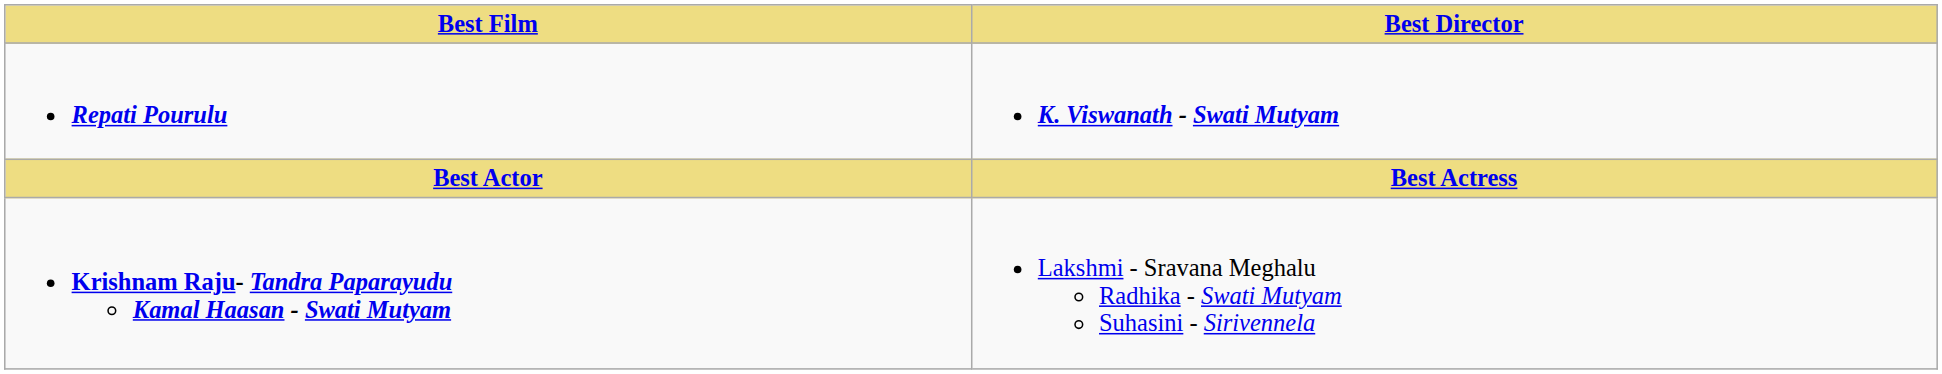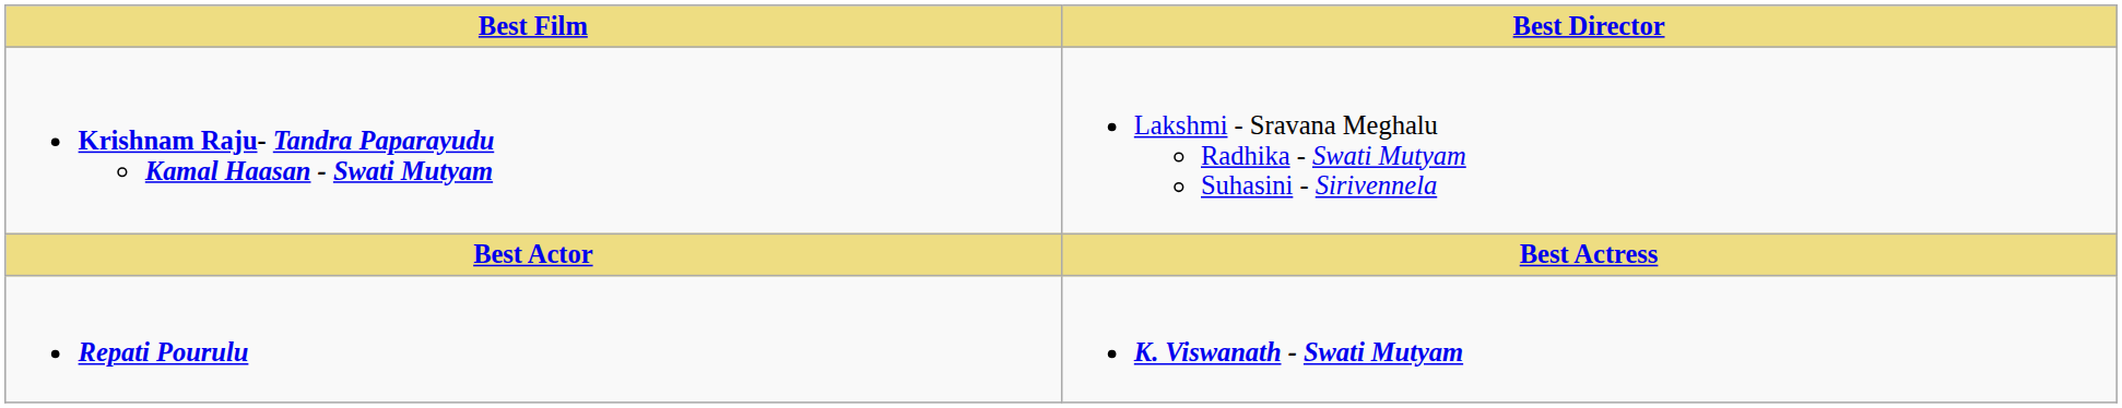rows swapped: Repati Pourulu <-> Krishnam Raju- Tandra Paparayudu Kamal Haasan - Swati Mutyam
